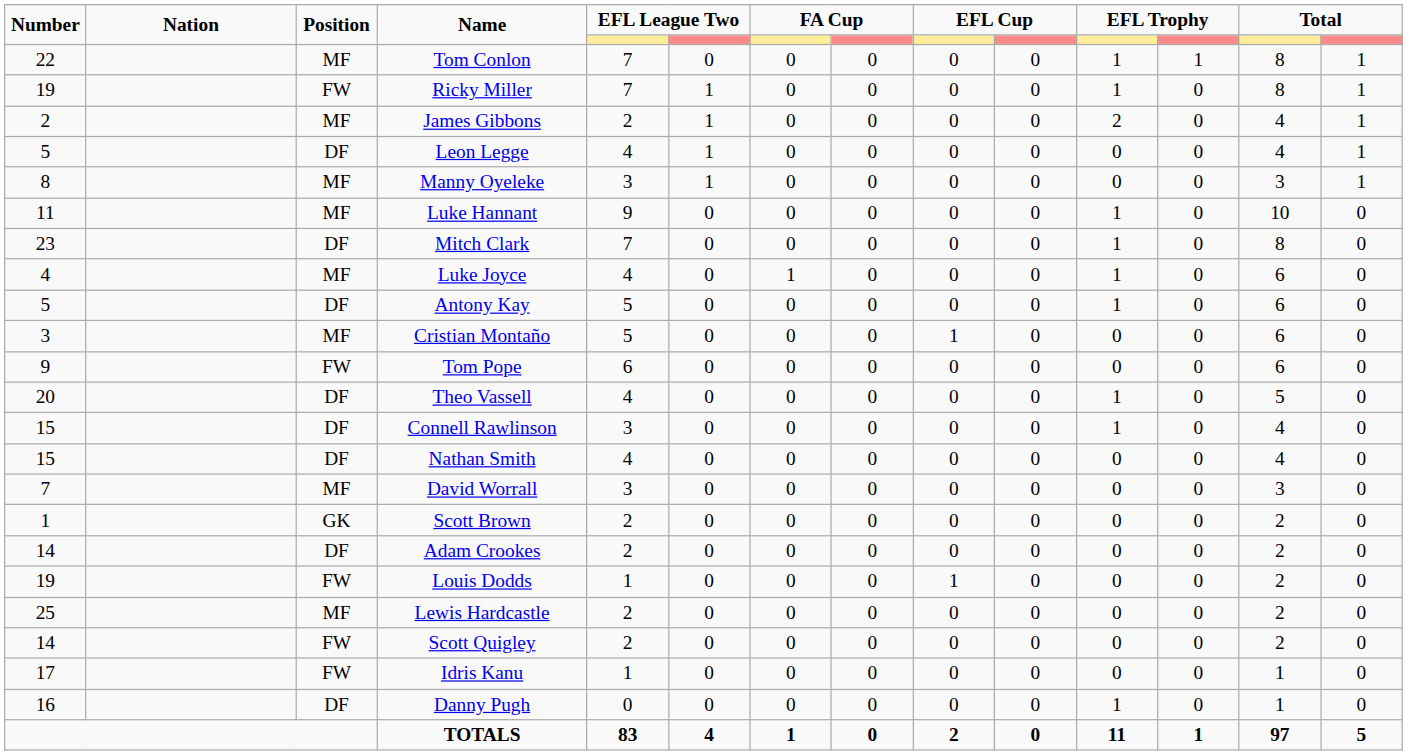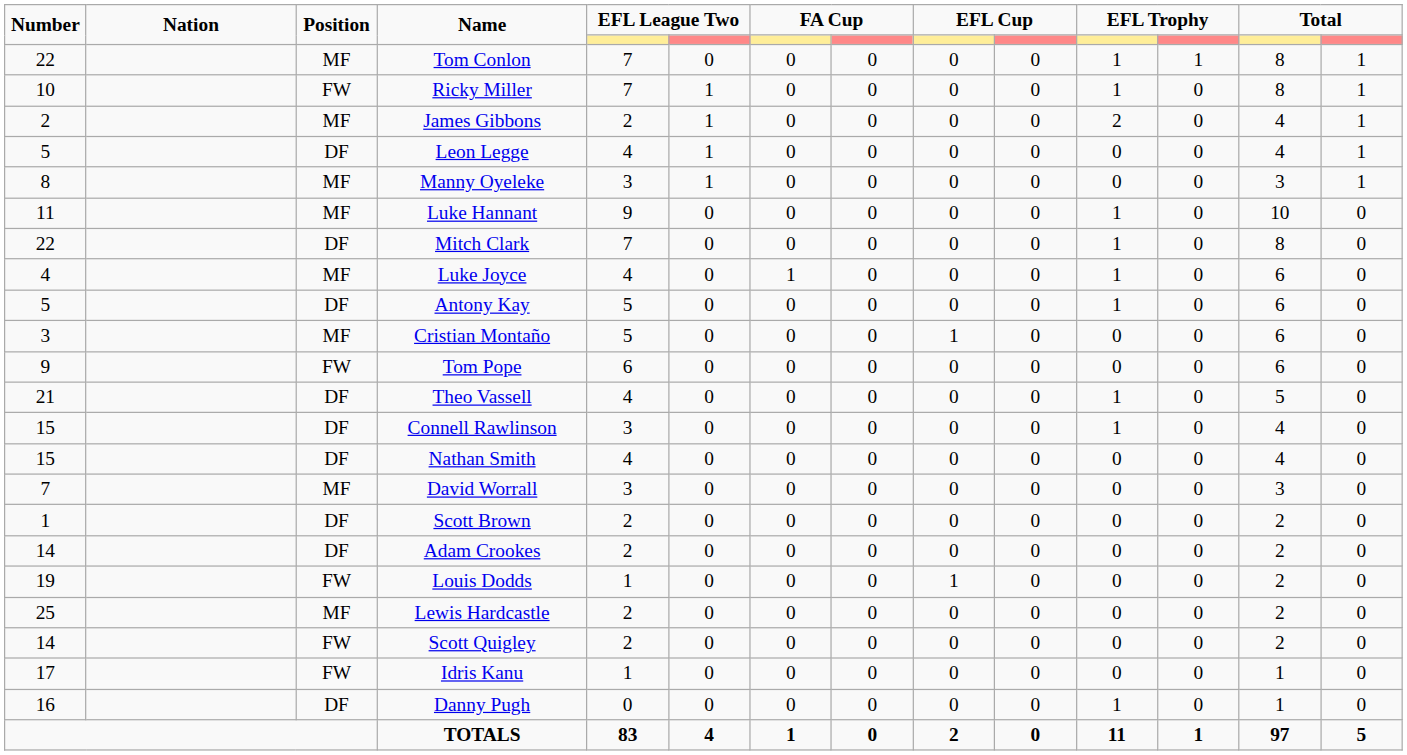Ricky Miller | Number: 19 -> 10
Mitch Clark | Number: 23 -> 22
Theo Vassell | Number: 20 -> 21
Scott Brown | Position: GK -> DF
